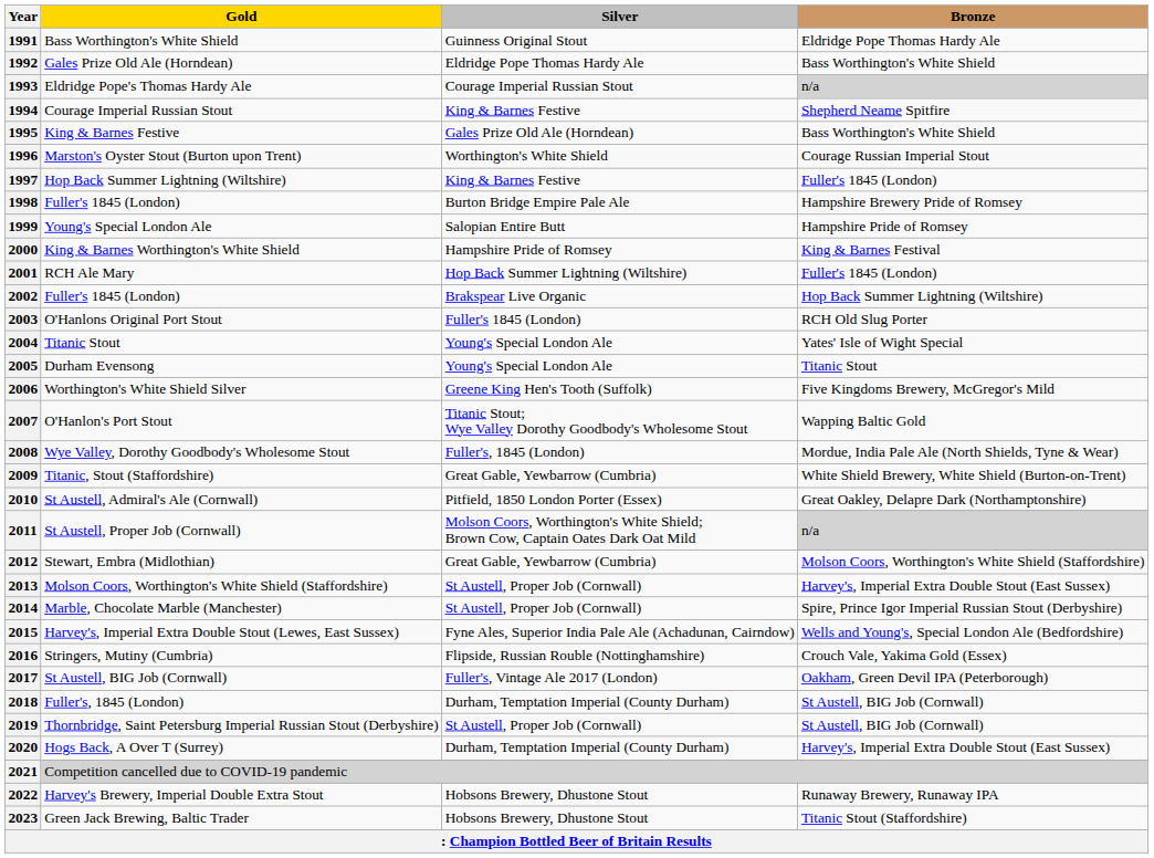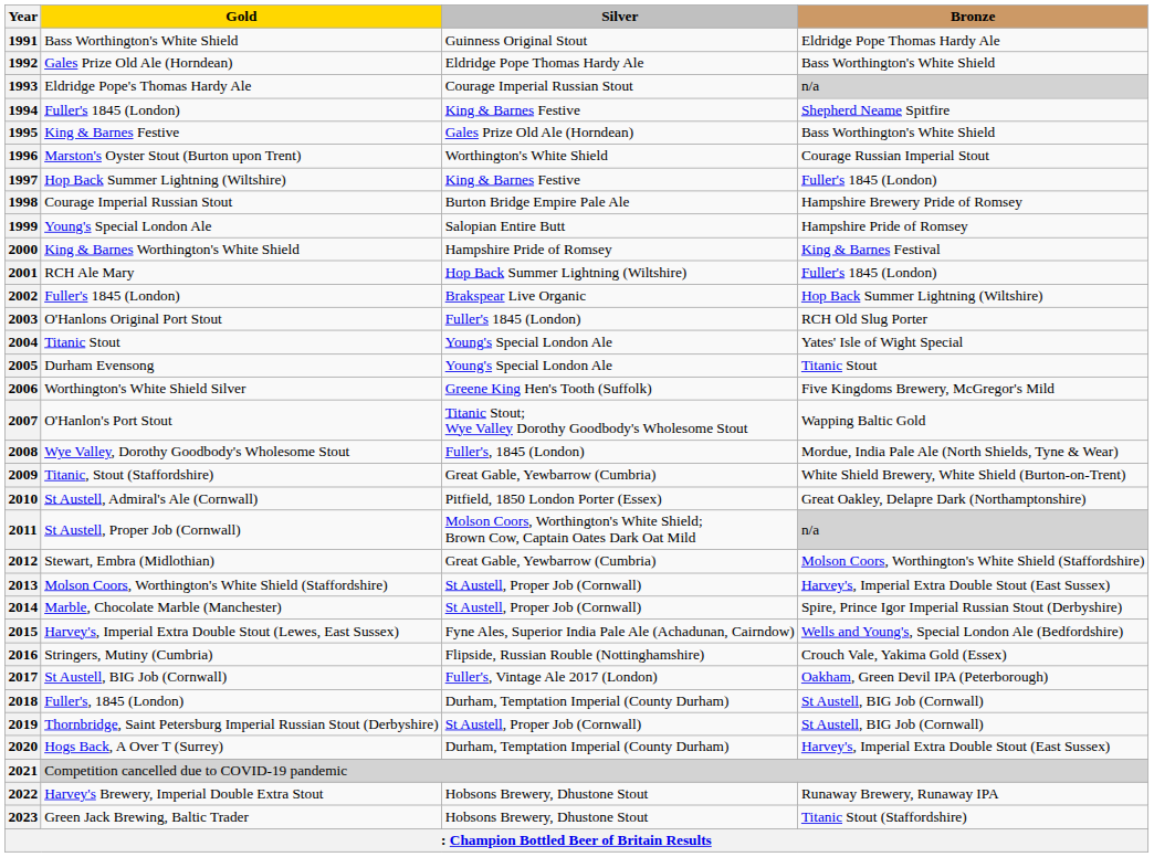1994 | Gold: Courage Imperial Russian Stout -> Fuller's 1845 (London)
1998 | Gold: Fuller's 1845 (London) -> Courage Imperial Russian Stout
